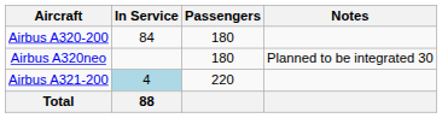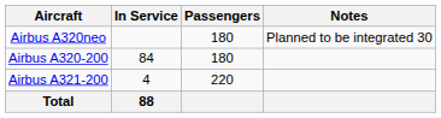rows swapped: Airbus A320neo <-> Airbus A320-200
Airbus A321-200 | In Service: lightblue background -> no background
